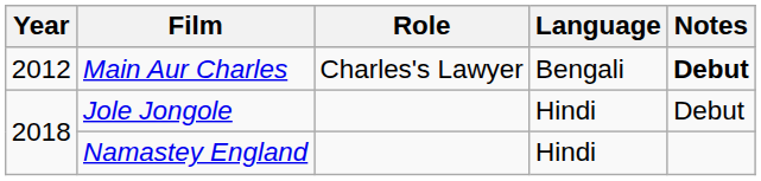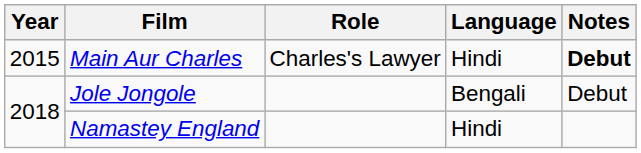Main Aur Charles | Year: 2012 -> 2015
Main Aur Charles | Language: Bengali -> Hindi
Jole Jongole | Language: Hindi -> Bengali
